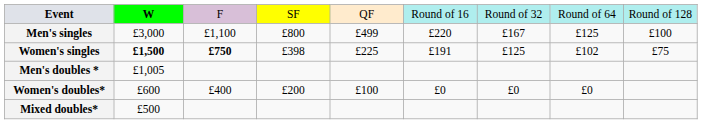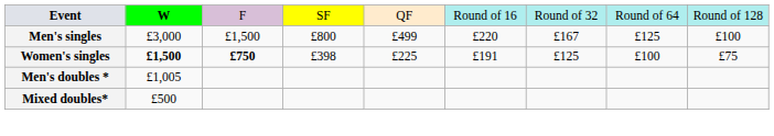Men's singles | column 3: £1,100 -> £1,500
Women's singles | column 8: £102 -> £100
- row: Women's doubles* | £600 | £400 | £200 | £100 | £0 | £0 | £0
